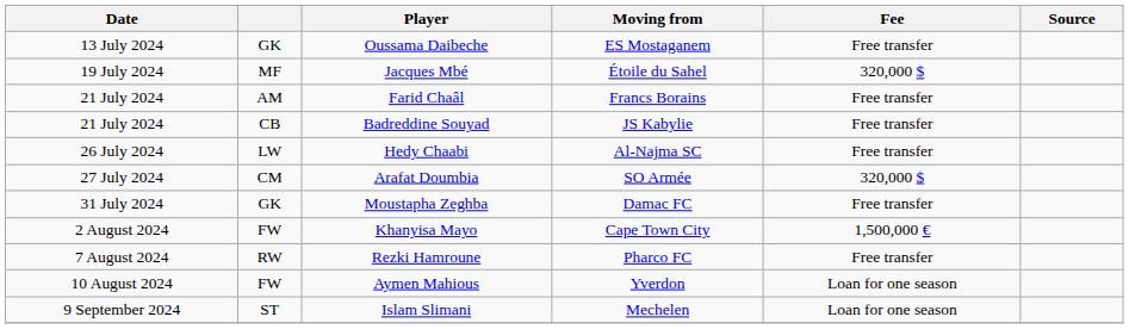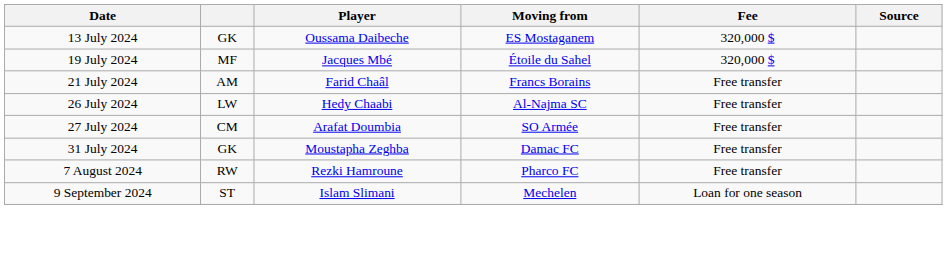Oussama Daibeche | Fee: Free transfer -> 320,000 $
- row: 21 July 2024 | CB | Badreddine Souyad | JS Kabylie | Free transfer
Arafat Doumbia | Fee: 320,000 $ -> Free transfer
- row: 2 August 2024 | FW | Khanyisa Mayo | Cape Town City | 1,500,000 €
- row: 10 August 2024 | FW | Aymen Mahious | Yverdon | Loan for one season
